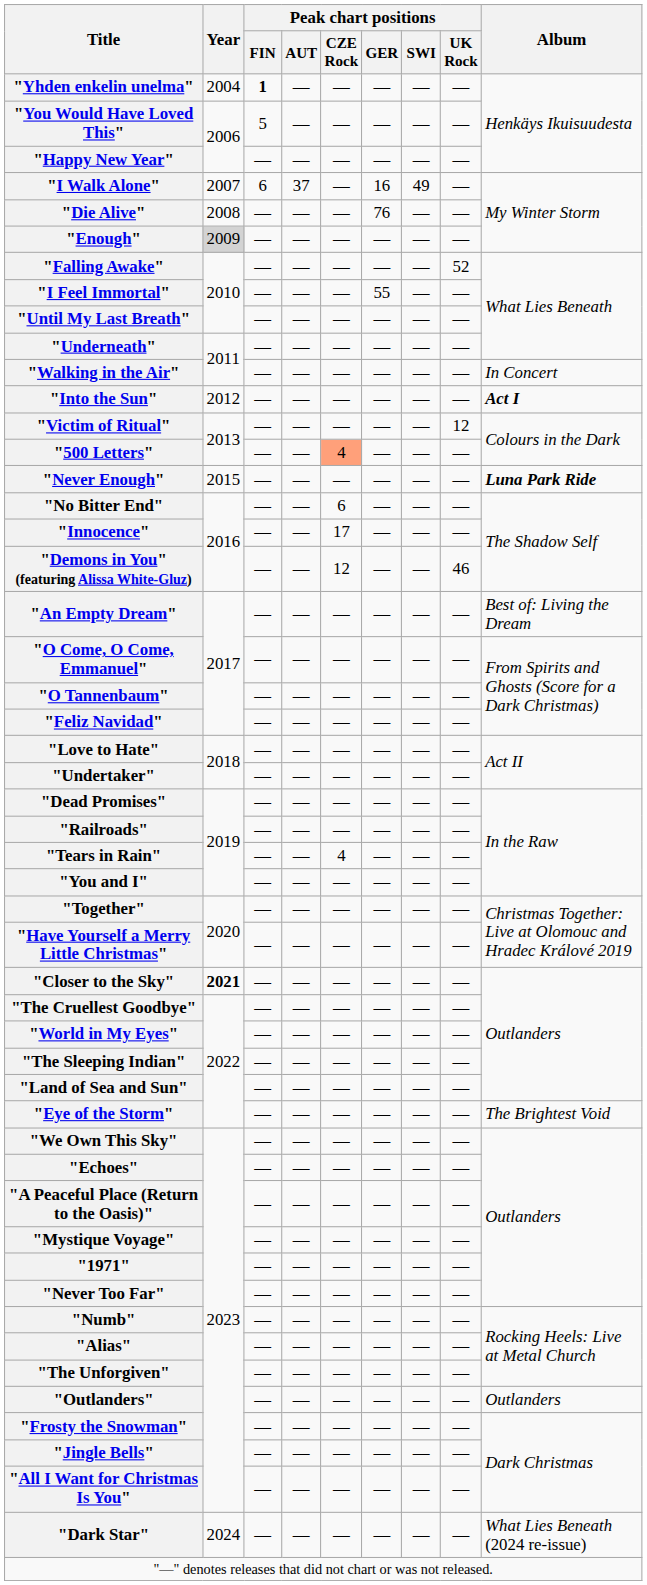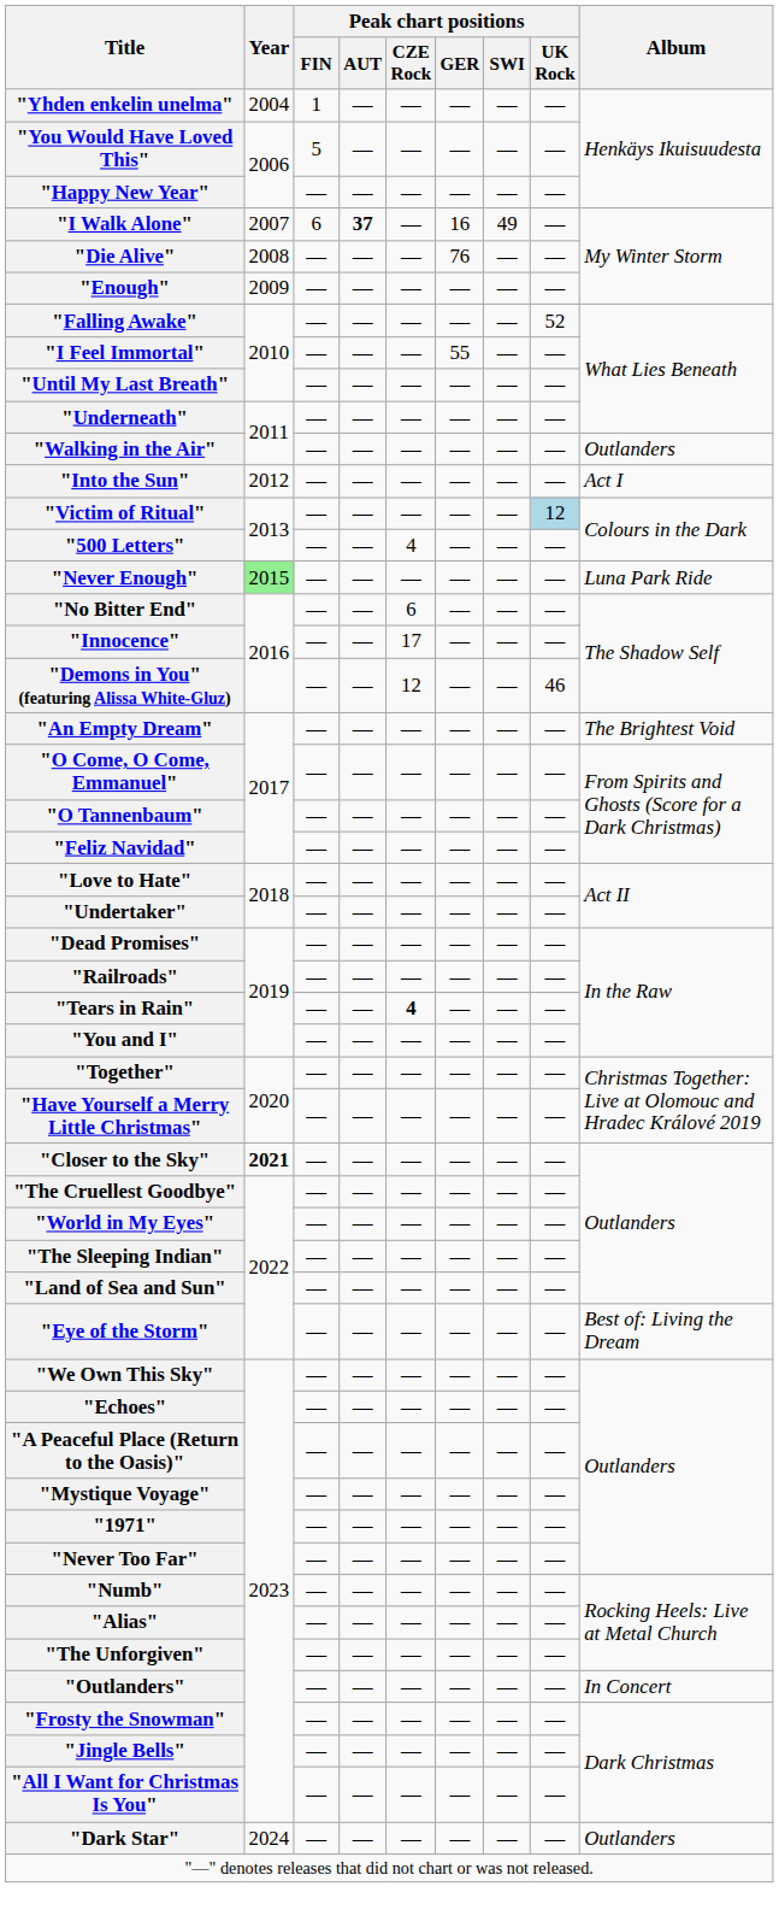"Yhden enkelin unelma" | Peak chart positions / FIN: bold -> normal
"I Walk Alone" | Peak chart positions / AUT: normal -> bold
"Enough" | Year: lightgrey background -> no background
"Walking in the Air" | Album: In Concert -> Outlanders
"Into the Sun" | Album: bold -> normal
"Victim of Ritual" | Peak chart positions / UK Rock: no background -> lightblue background
"500 Letters" | Peak chart positions / CZE Rock: lightsalmon background -> no background
"Never Enough" | Year: no background -> lightgreen background
"Never Enough" | Album: bold -> normal
"An Empty Dream" | Album: Best of: Living the Dream -> The Brightest Void
"Tears in Rain" | Peak chart positions / CZE Rock: normal -> bold
"Eye of the Storm" | Album: The Brightest Void -> Best of: Living the Dream
"Outlanders" | Album: Outlanders -> In Concert
"Dark Star" | Album: What Lies Beneath (2024 re-issue) -> Outlanders
